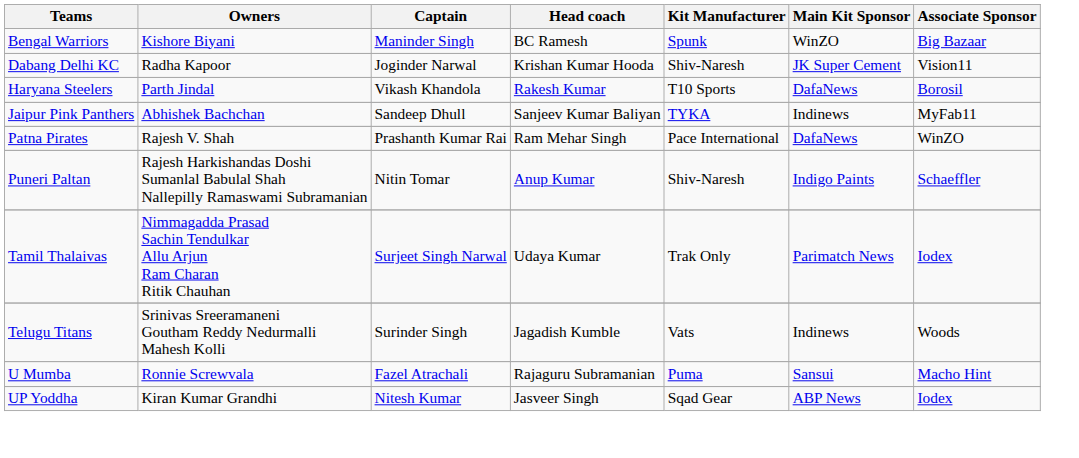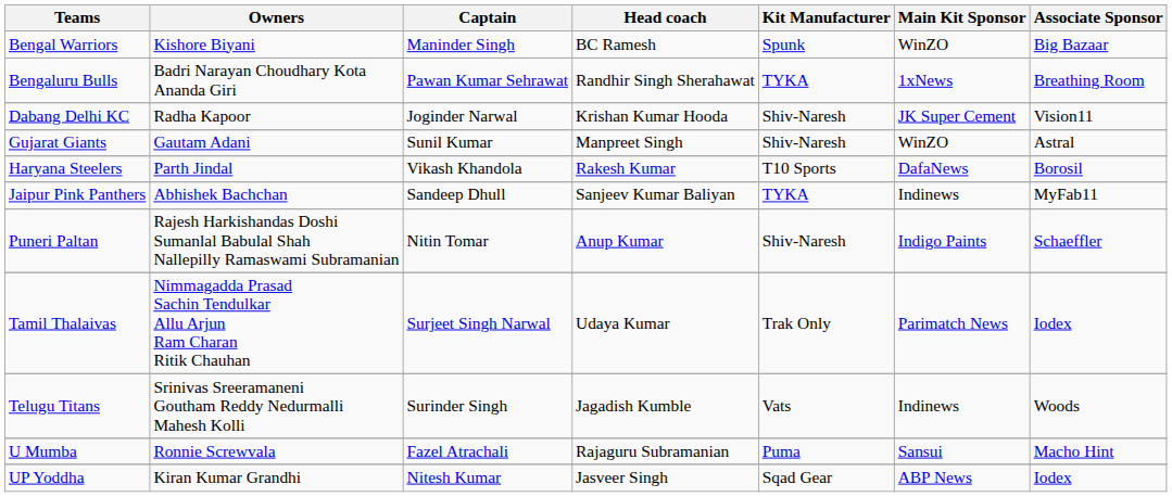+ row: Bengaluru Bulls | Badri Narayan Choudhary Kota Ananda Giri | Pawan Kumar Sehrawat | Randhir Singh Sherahawat | TYKA | 1xNews | Breathing Room
+ row: Gujarat Giants | Gautam Adani | Sunil Kumar | Manpreet Singh | Shiv-Naresh | WinZO | Astral
- row: Patna Pirates | Rajesh V. Shah | Prashanth Kumar Rai | Ram Mehar Singh | Pace International | DafaNews | WinZO
